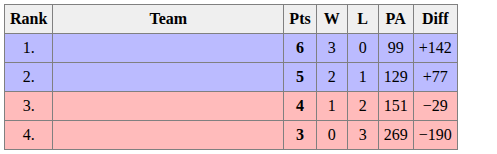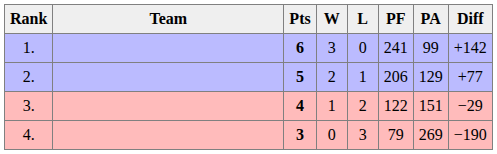+ column: PF | 241 | 206 | 122 | 79
